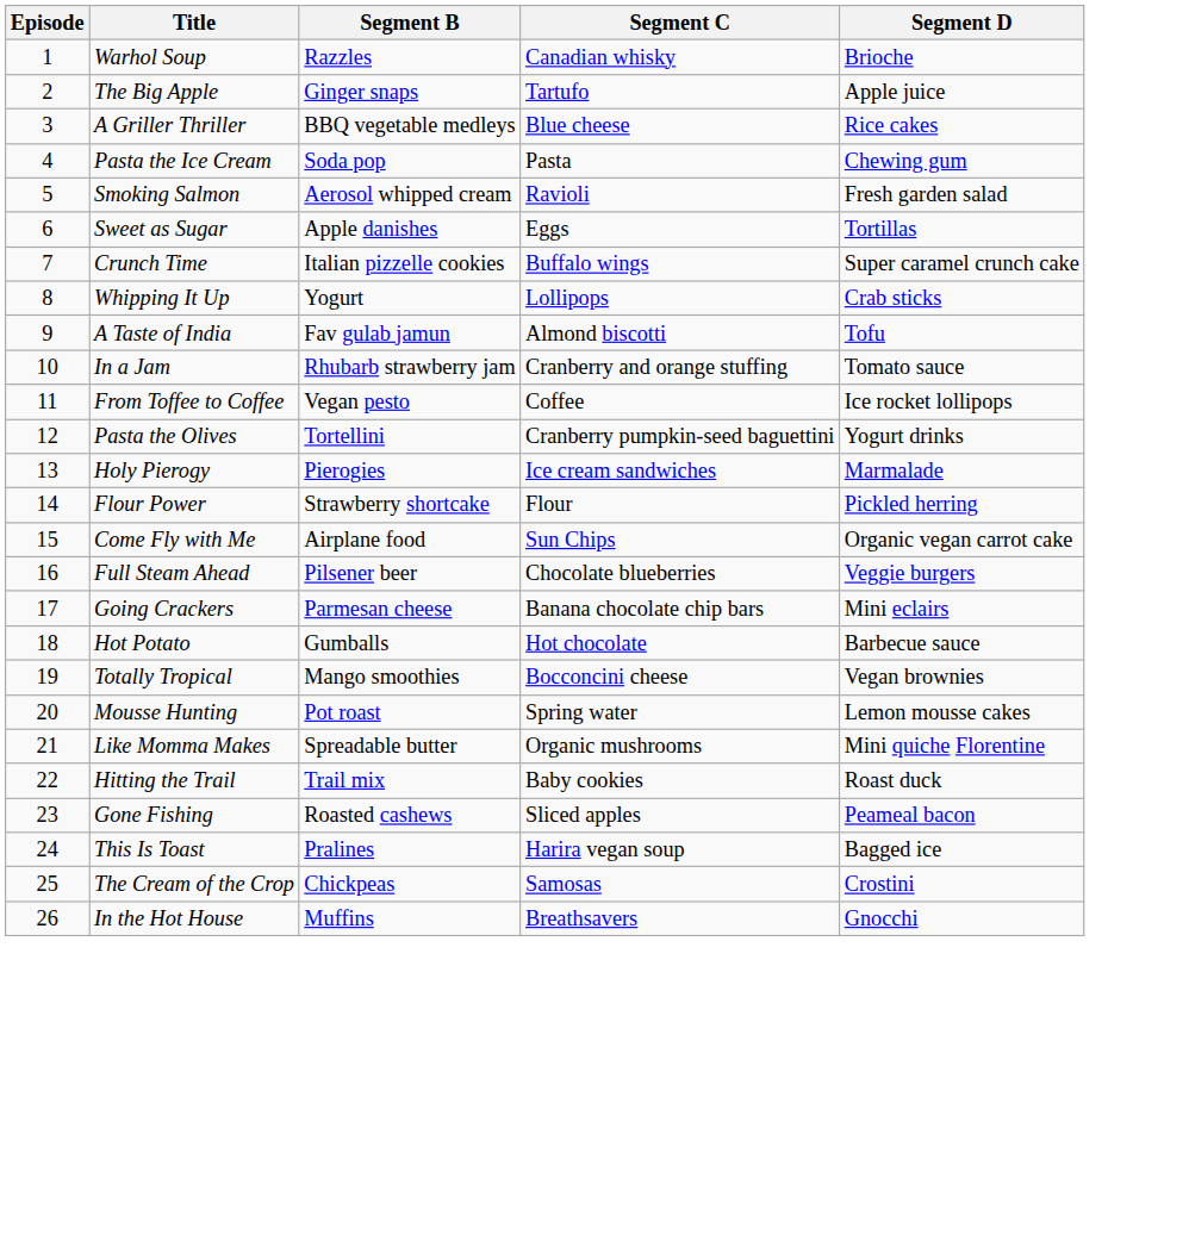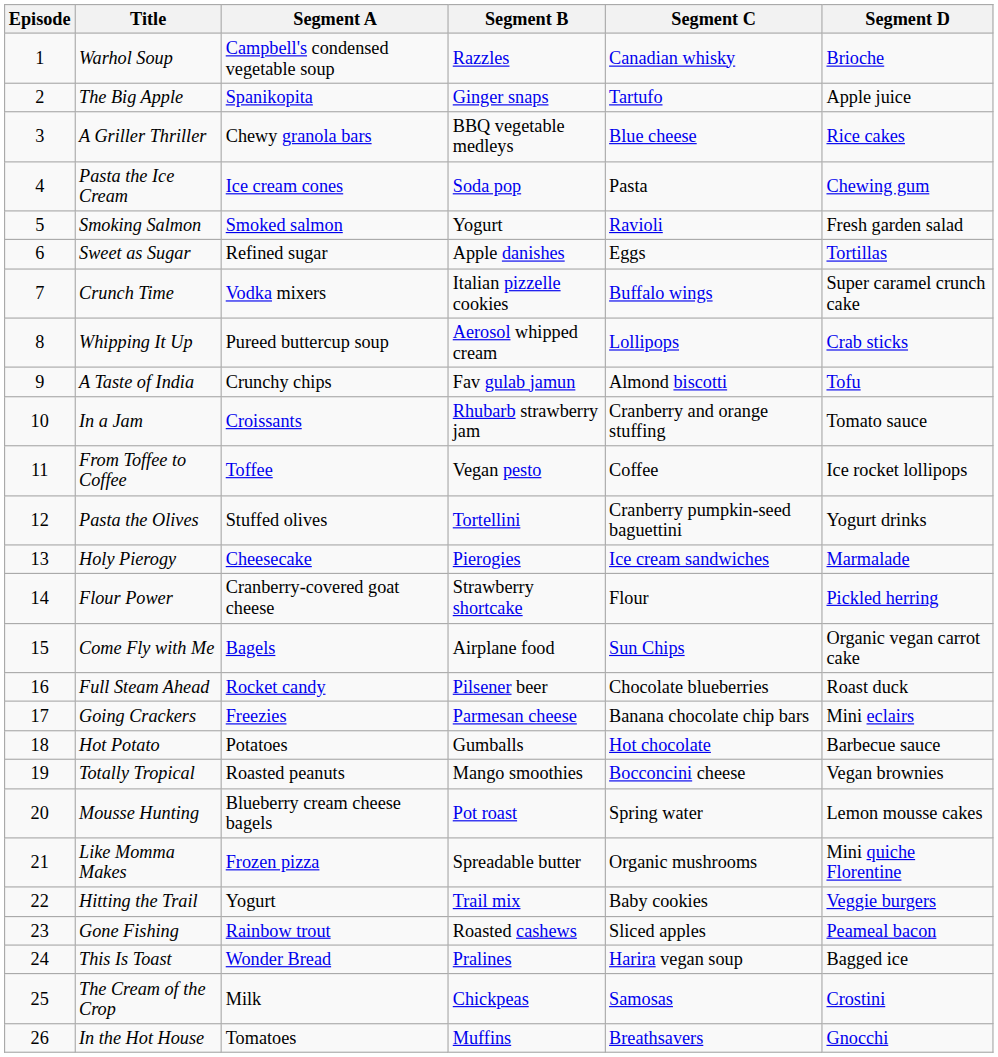+ column: Segment A | Campbell's condensed vegetable soup | Spanikopita | Chewy granola bars | Ice cream cones | Smoked salmon | Refined sugar | Vodka mixers | Pureed buttercup soup | Crunchy chips | Croissants | Toffee | Stuffed olives | Cheesecake | Cranberry-covered goat cheese | Bagels | Rocket candy | Freezies | Potatoes | Roasted peanuts | Blueberry cream cheese bagels | Frozen pizza | Yogurt | Rainbow trout | Wonder Bread | Milk | Tomatoes
Smoking Salmon | Segment B: Aerosol whipped cream -> Yogurt
Whipping It Up | Segment B: Yogurt -> Aerosol whipped cream
Full Steam Ahead | Segment D: Veggie burgers -> Roast duck
Hitting the Trail | Segment D: Roast duck -> Veggie burgers
